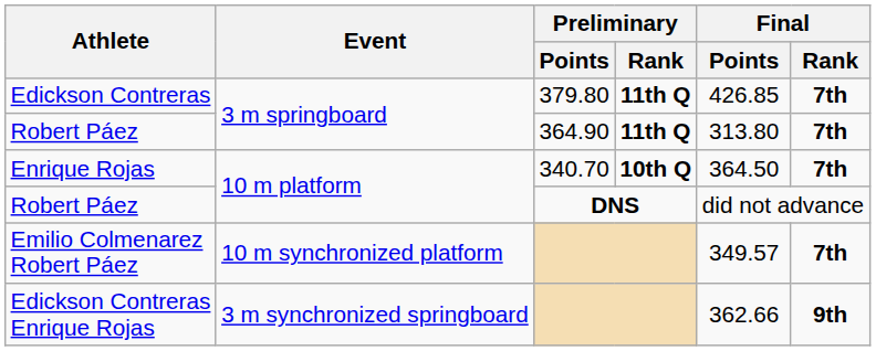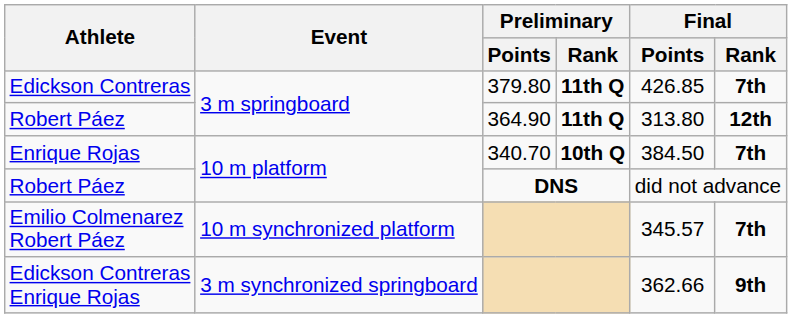Robert Páez / 364.90 | Final / Rank: 7th -> 12th
Enrique Rojas | Final / Points: 364.50 -> 384.50
Emilio Colmenarez Robert Páez | Final / Points: 349.57 -> 345.57
